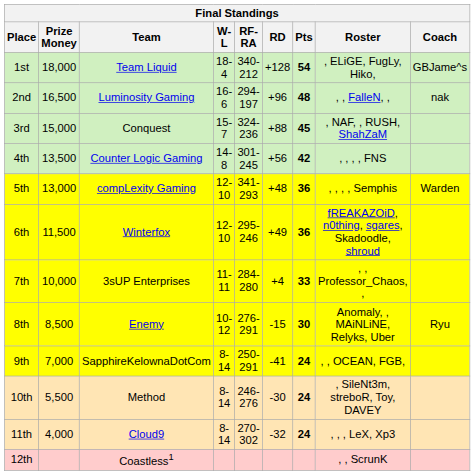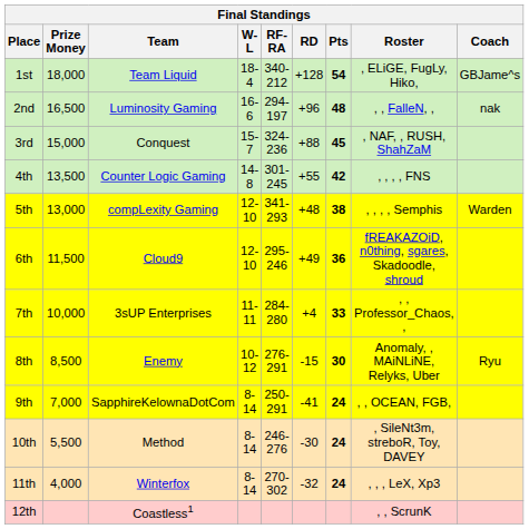4th | RD: +56 -> +55
5th | Pts: 36 -> 38
6th | Team: Winterfox -> Cloud9
11th | Team: Cloud9 -> Winterfox
